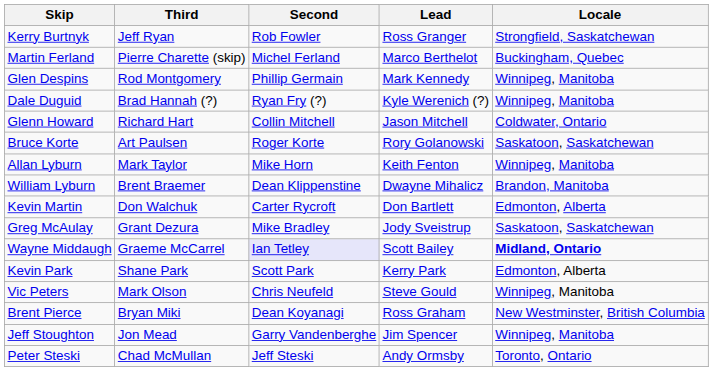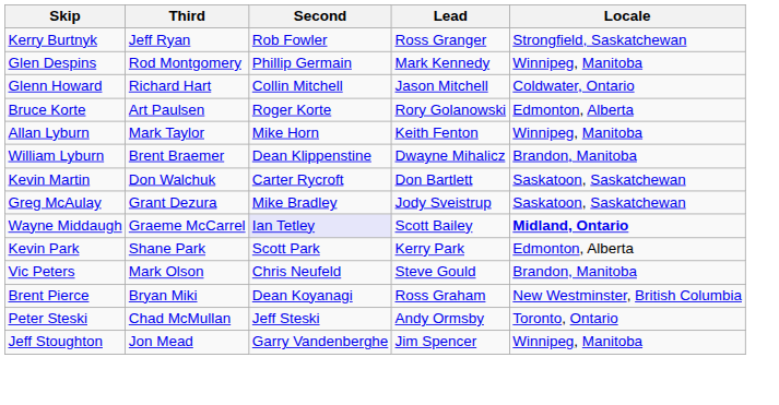- row: Martin Ferland | Pierre Charette (skip) | Michel Ferland | Marco Berthelot | Buckingham, Quebec
- row: Dale Duguid | Brad Hannah (?) | Ryan Fry (?) | Kyle Werenich (?) | Winnipeg, Manitoba
Bruce Korte | Locale: Saskatoon, Saskatchewan -> Edmonton, Alberta
Kevin Martin | Locale: Edmonton, Alberta -> Saskatoon, Saskatchewan
Vic Peters | Locale: Winnipeg, Manitoba -> Brandon, Manitoba
rows swapped: Peter Steski <-> Jeff Stoughton
